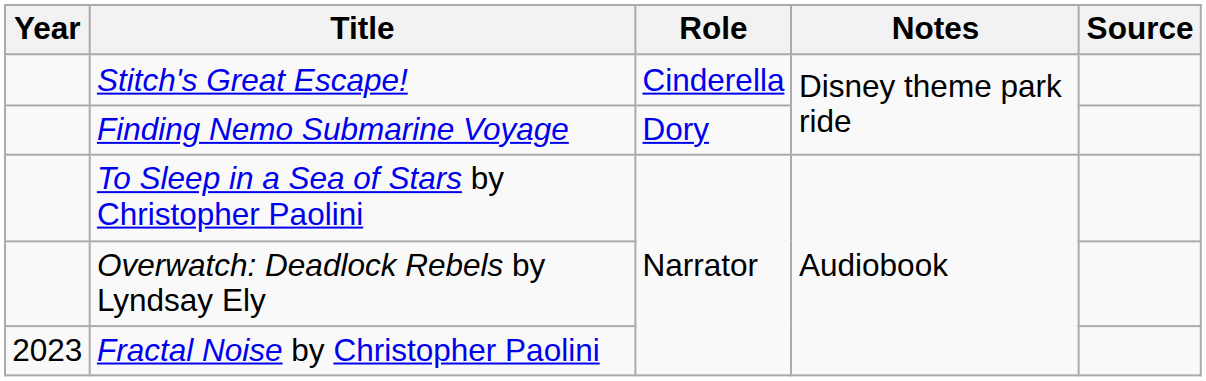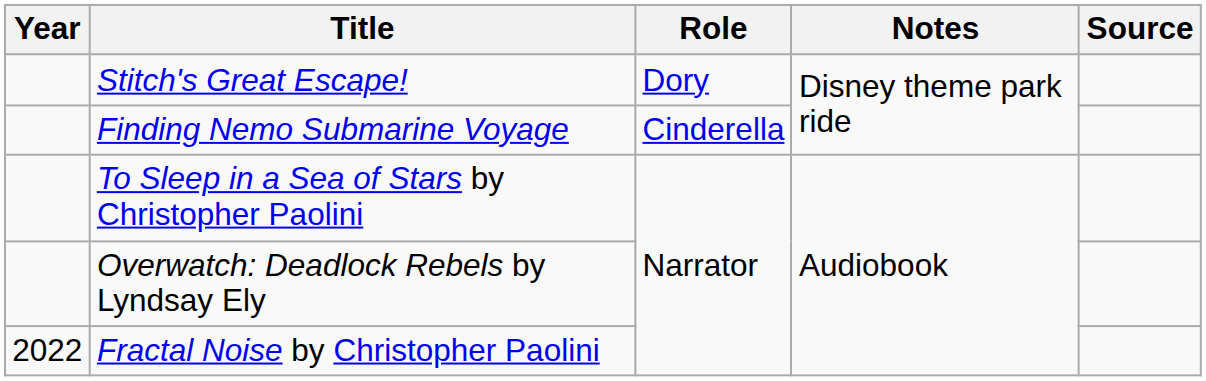Stitch's Great Escape! | Role: Cinderella -> Dory
Finding Nemo Submarine Voyage | Role: Dory -> Cinderella
Fractal Noise by Christopher Paolini | Year: 2023 -> 2022
